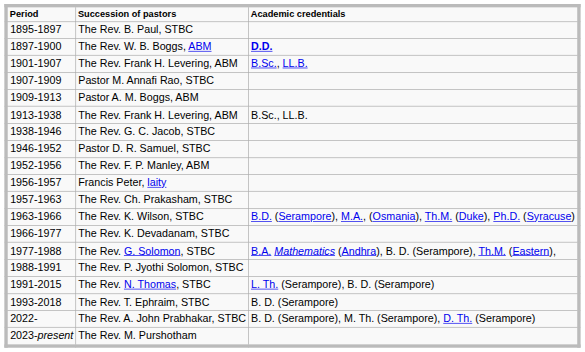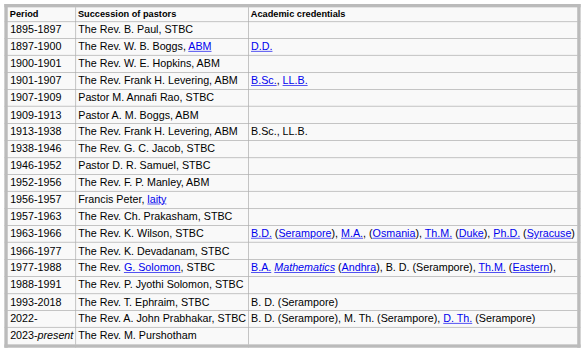The Rev. W. B. Boggs, ABM | Academic credentials: bold -> normal
+ row: 1900-1901 | The Rev. W. E. Hopkins, ABM
- row: 1991-2015 | The Rev. N. Thomas, STBC | L. Th. (Serampore), B. D. (Serampore)
